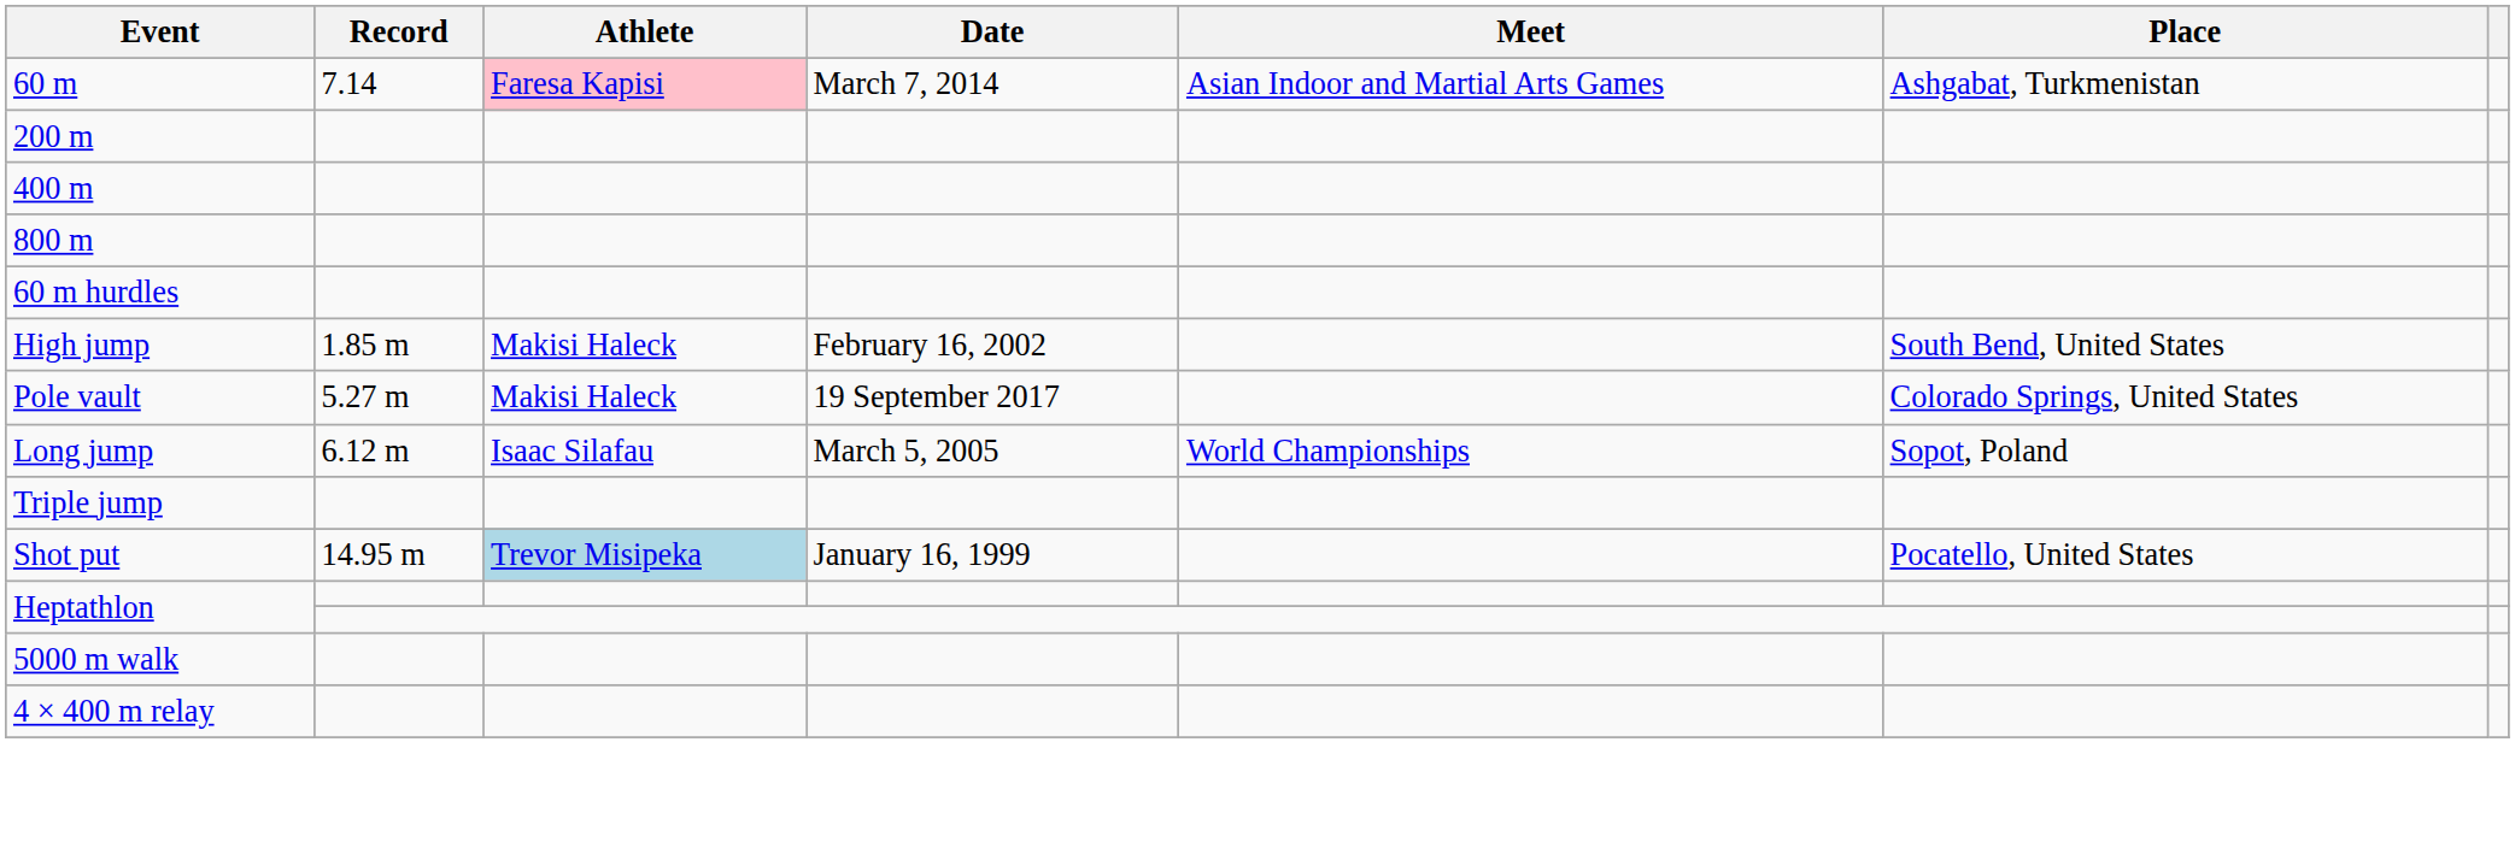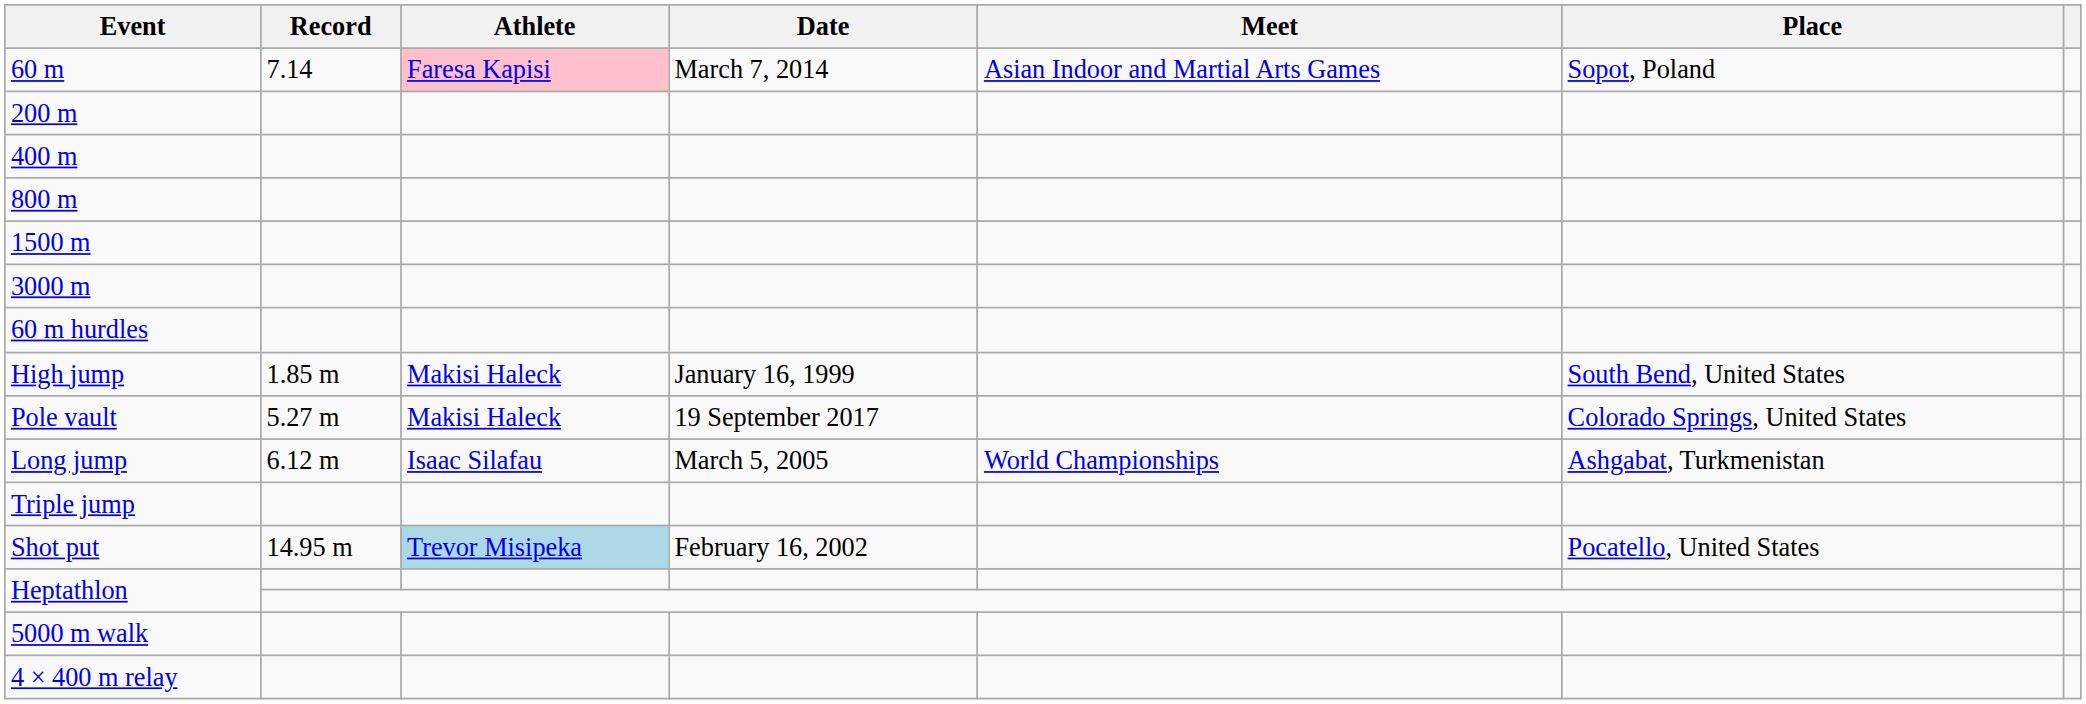60 m | Place: Ashgabat, Turkmenistan -> Sopot, Poland
+ row: 1500 m
+ row: 3000 m
High jump | Date: February 16, 2002 -> January 16, 1999
Long jump | Place: Sopot, Poland -> Ashgabat, Turkmenistan
Shot put | Date: January 16, 1999 -> February 16, 2002
